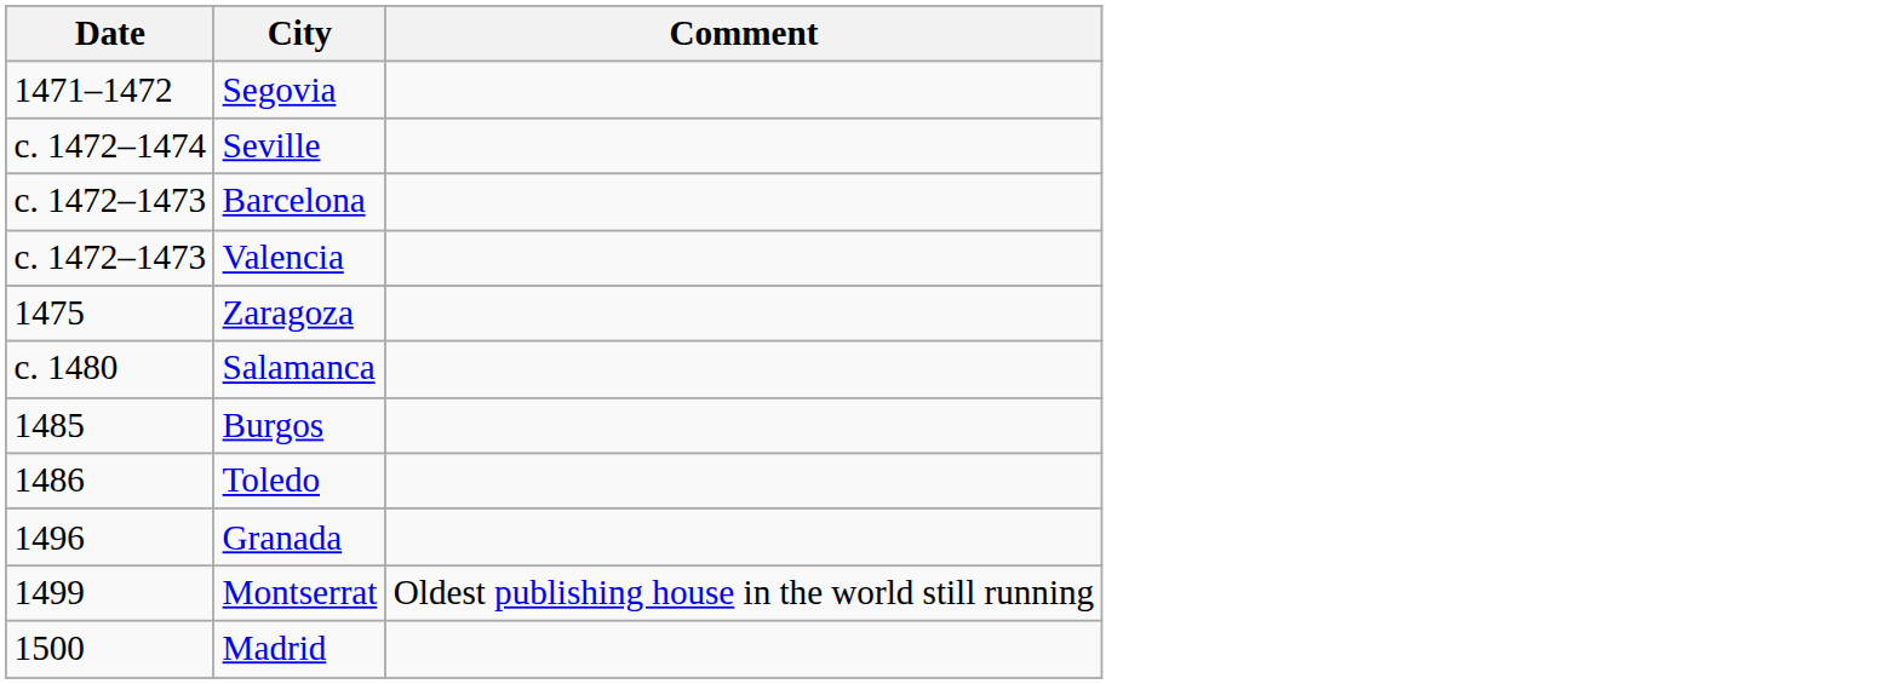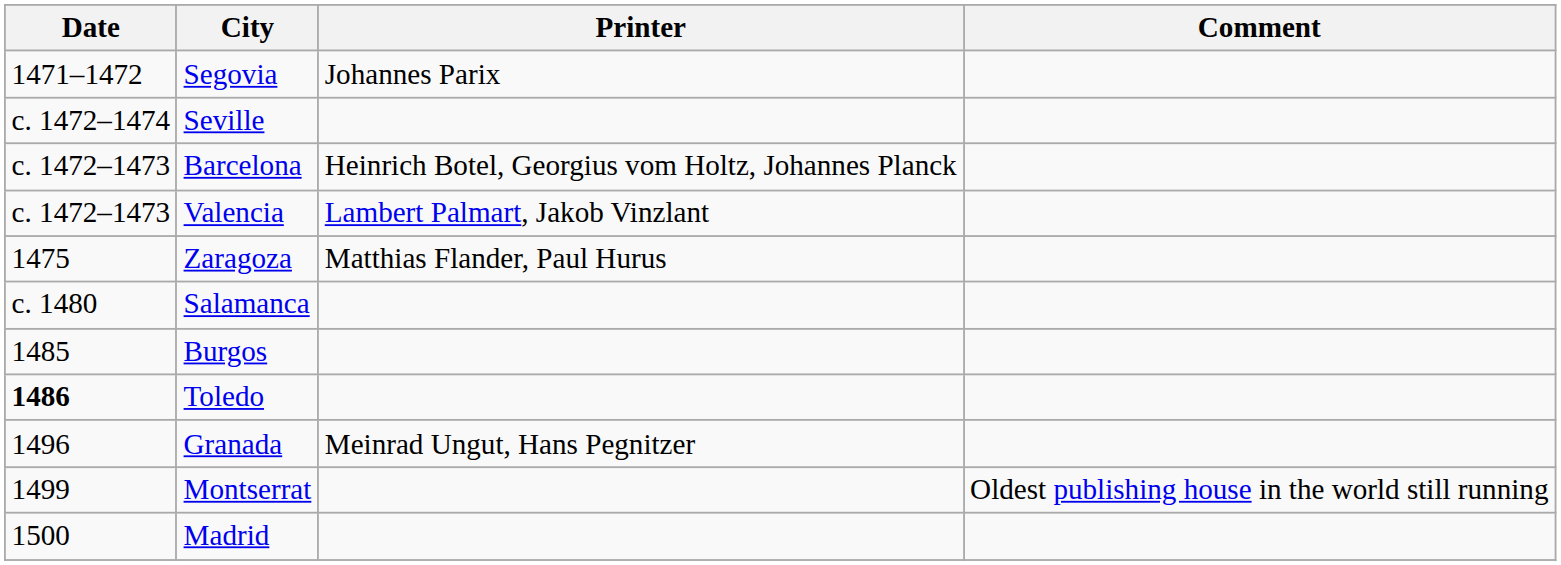+ column: Printer | Johannes Parix | Heinrich Botel, Georgius vom Holtz, Johannes Planck | Lambert Palmart, Jakob Vinzlant | Matthias Flander, Paul Hurus | Meinrad Ungut, Hans Pegnitzer
Toledo | Date: normal -> bold
